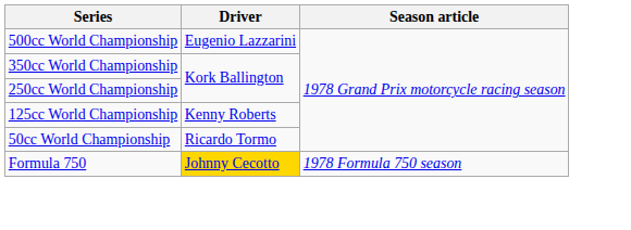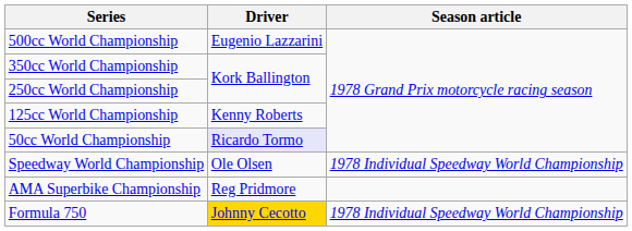50cc World Championship | Driver: no background -> lavender background
+ row: Speedway World Championship | Ole Olsen | 1978 Individual Speedway World Championship
+ row: AMA Superbike Championship | Reg Pridmore
Formula 750 | Season article: 1978 Formula 750 season -> 1978 Individual Speedway World Championship
